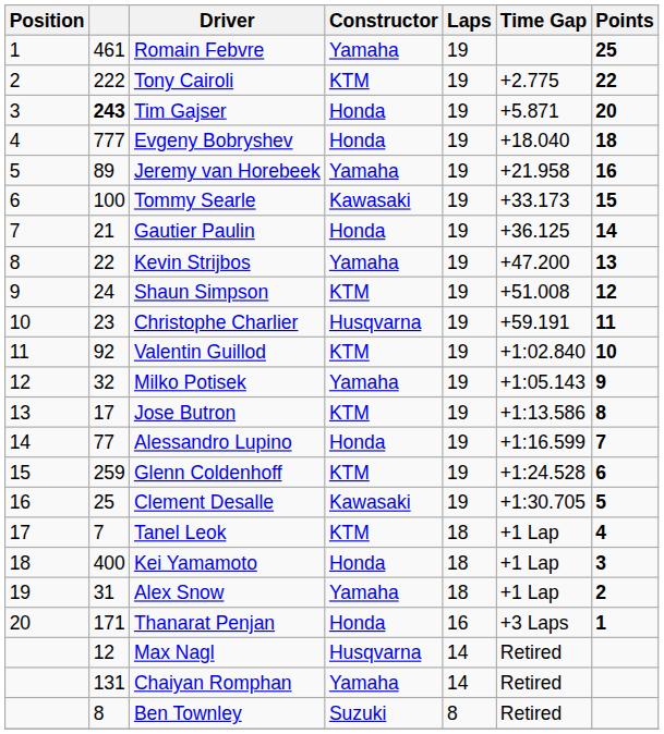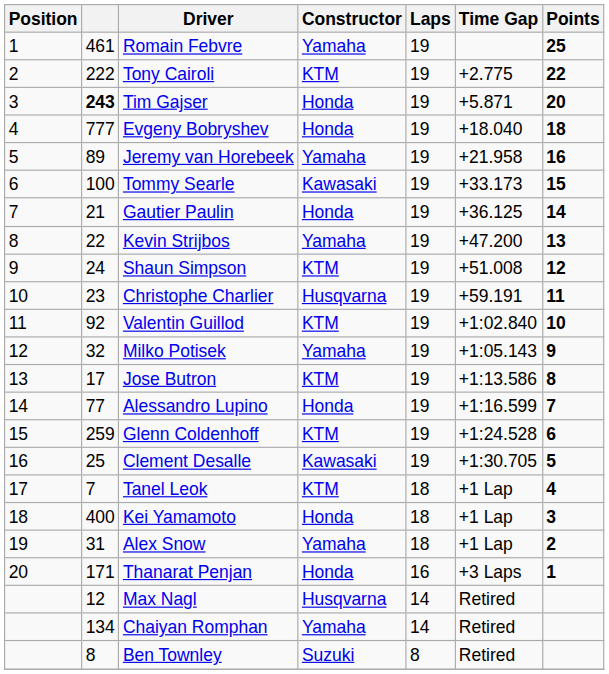Chaiyan Romphan | column 2: 131 -> 134
